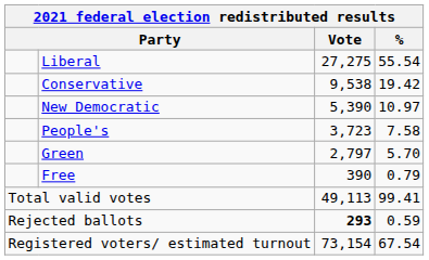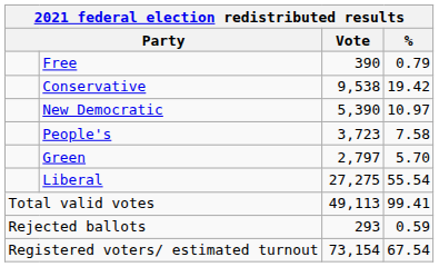rows swapped: Liberal <-> Free
Rejected ballots | Vote: bold -> normal
